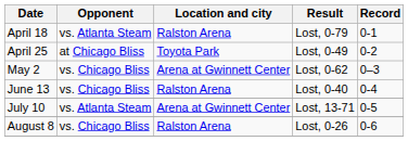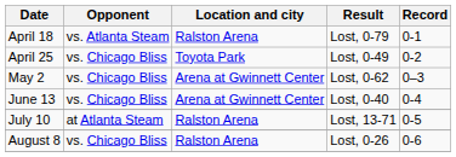April 25 | Opponent: at Chicago Bliss -> vs. Chicago Bliss
June 13 | Location and city: Ralston Arena -> Arena at Gwinnett Center
July 10 | Opponent: vs. Atlanta Steam -> at Atlanta Steam
July 10 | Location and city: Arena at Gwinnett Center -> Ralston Arena
